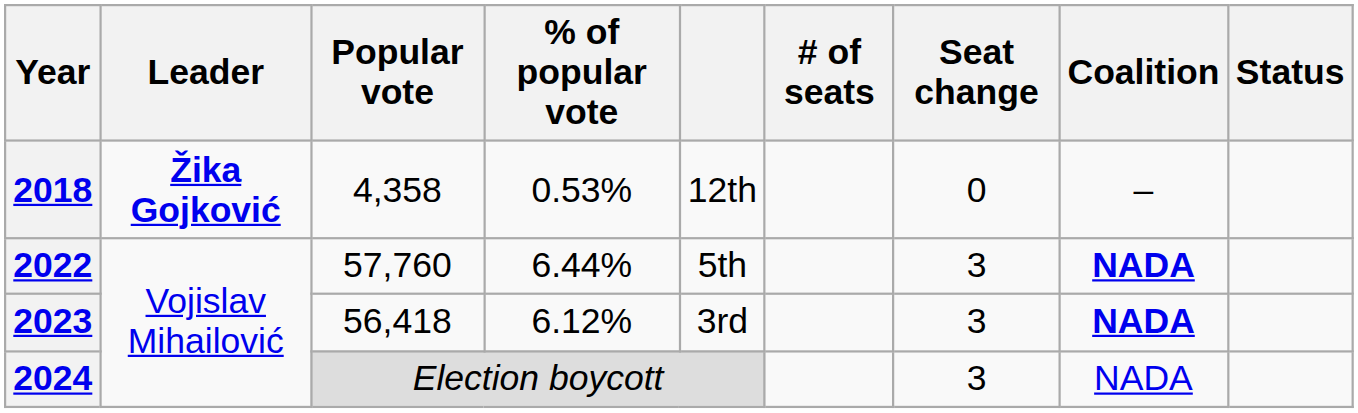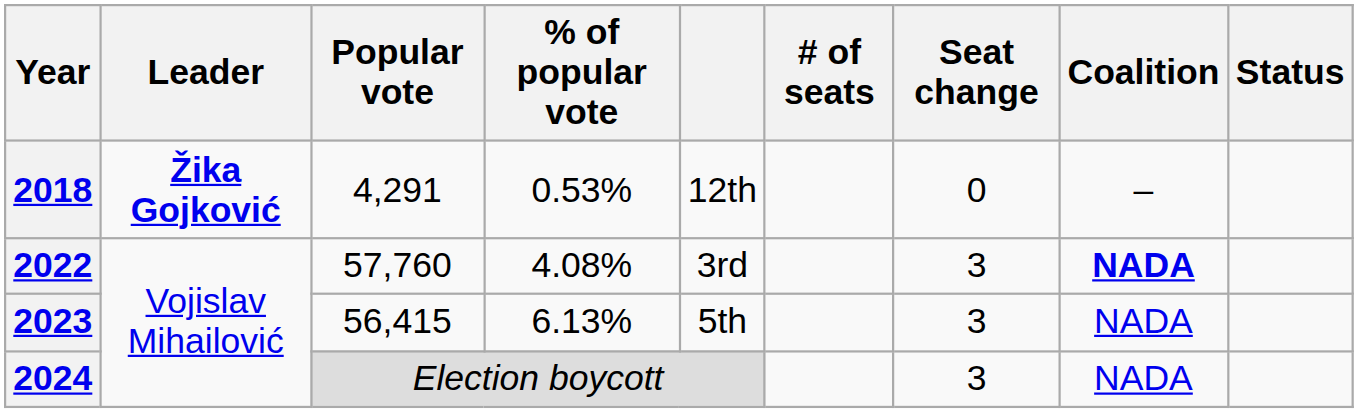2018 | Popular vote: 4,358 -> 4,291
2022 | % of popular vote: 6.44% -> 4.08%
2022 | column 5: 5th -> 3rd
2023 | Popular vote: 56,418 -> 56,415
2023 | % of popular vote: 6.12% -> 6.13%
2023 | column 5: 3rd -> 5th
2023 | Coalition: bold -> normal
